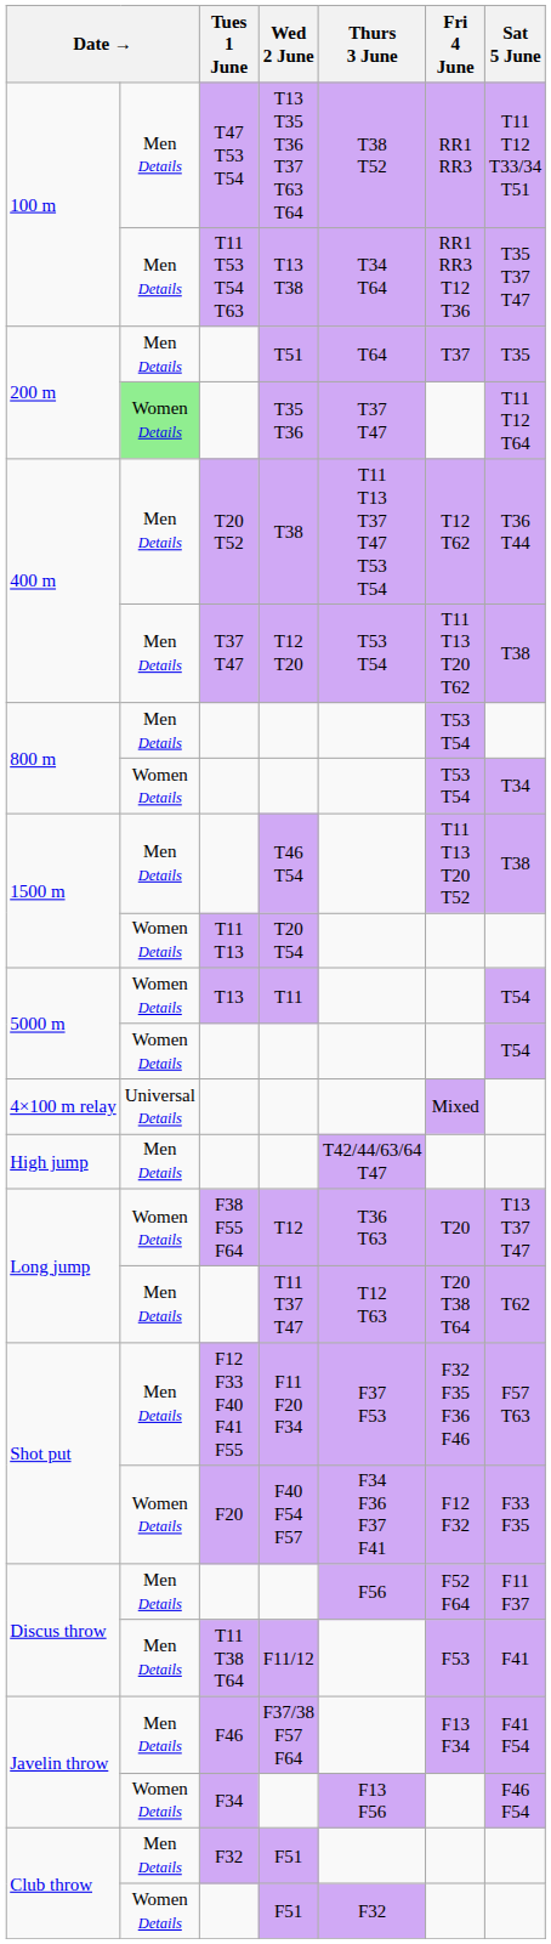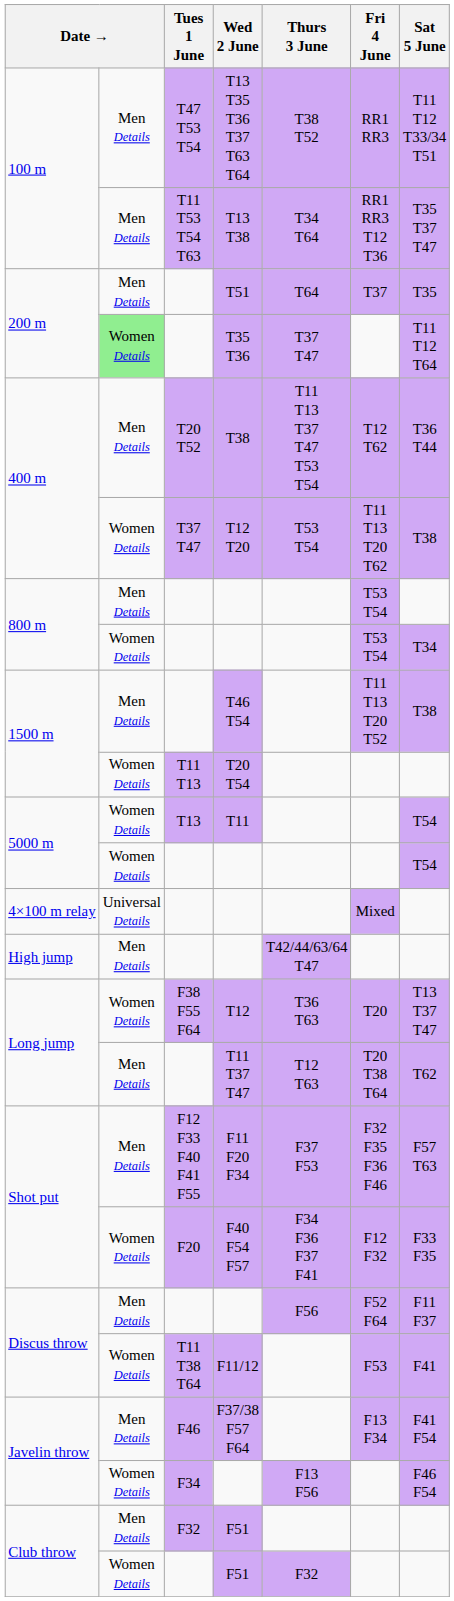T12 T20 | column 2: Men Details -> Women Details
F11/12 | column 2: Men Details -> Women Details
